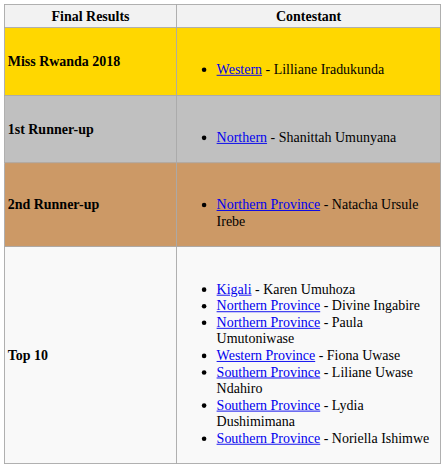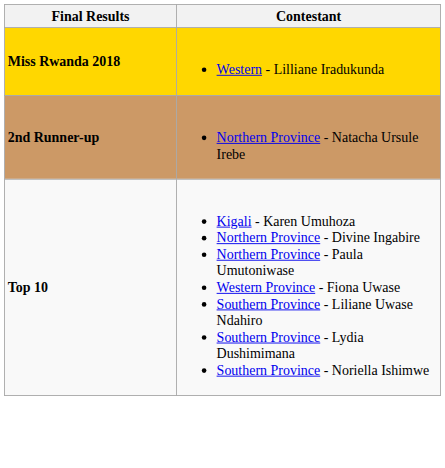- row: 1st Runner-up | Northern - Shanittah Umunyana
